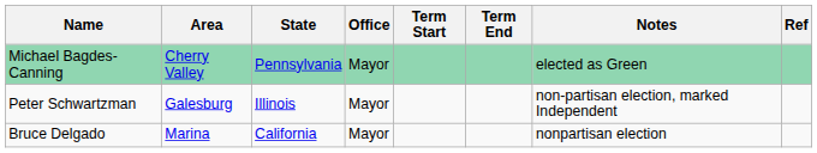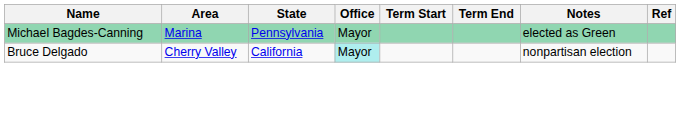Michael Bagdes-Canning | Area: Cherry Valley -> Marina
- row: Peter Schwartzman | Galesburg | Illinois | Mayor | non-partisan election, marked Independent
Bruce Delgado | Area: Marina -> Cherry Valley
Bruce Delgado | Office: no background -> paleturquoise background
